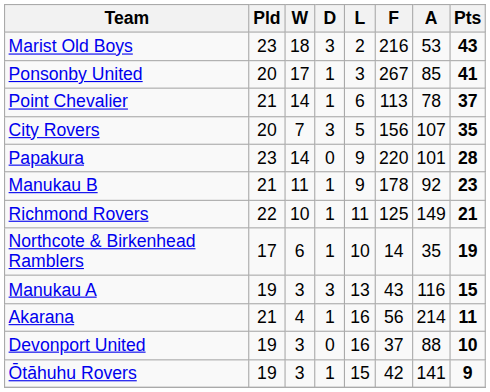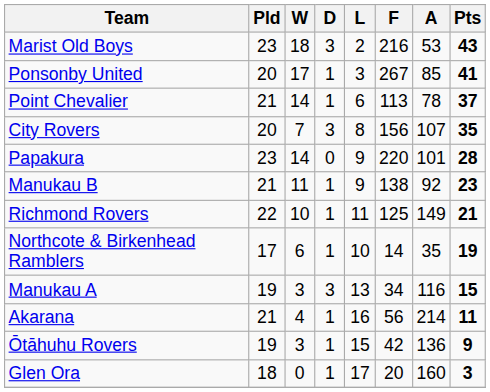City Rovers | L: 5 -> 8
Manukau B | F: 178 -> 138
Manukau A | F: 43 -> 34
- row: Devonport United | 19 | 3 | 0 | 16 | 37 | 88 | 10
Ōtāhuhu Rovers | A: 141 -> 136
+ row: Glen Ora | 18 | 0 | 1 | 17 | 20 | 160 | 3
